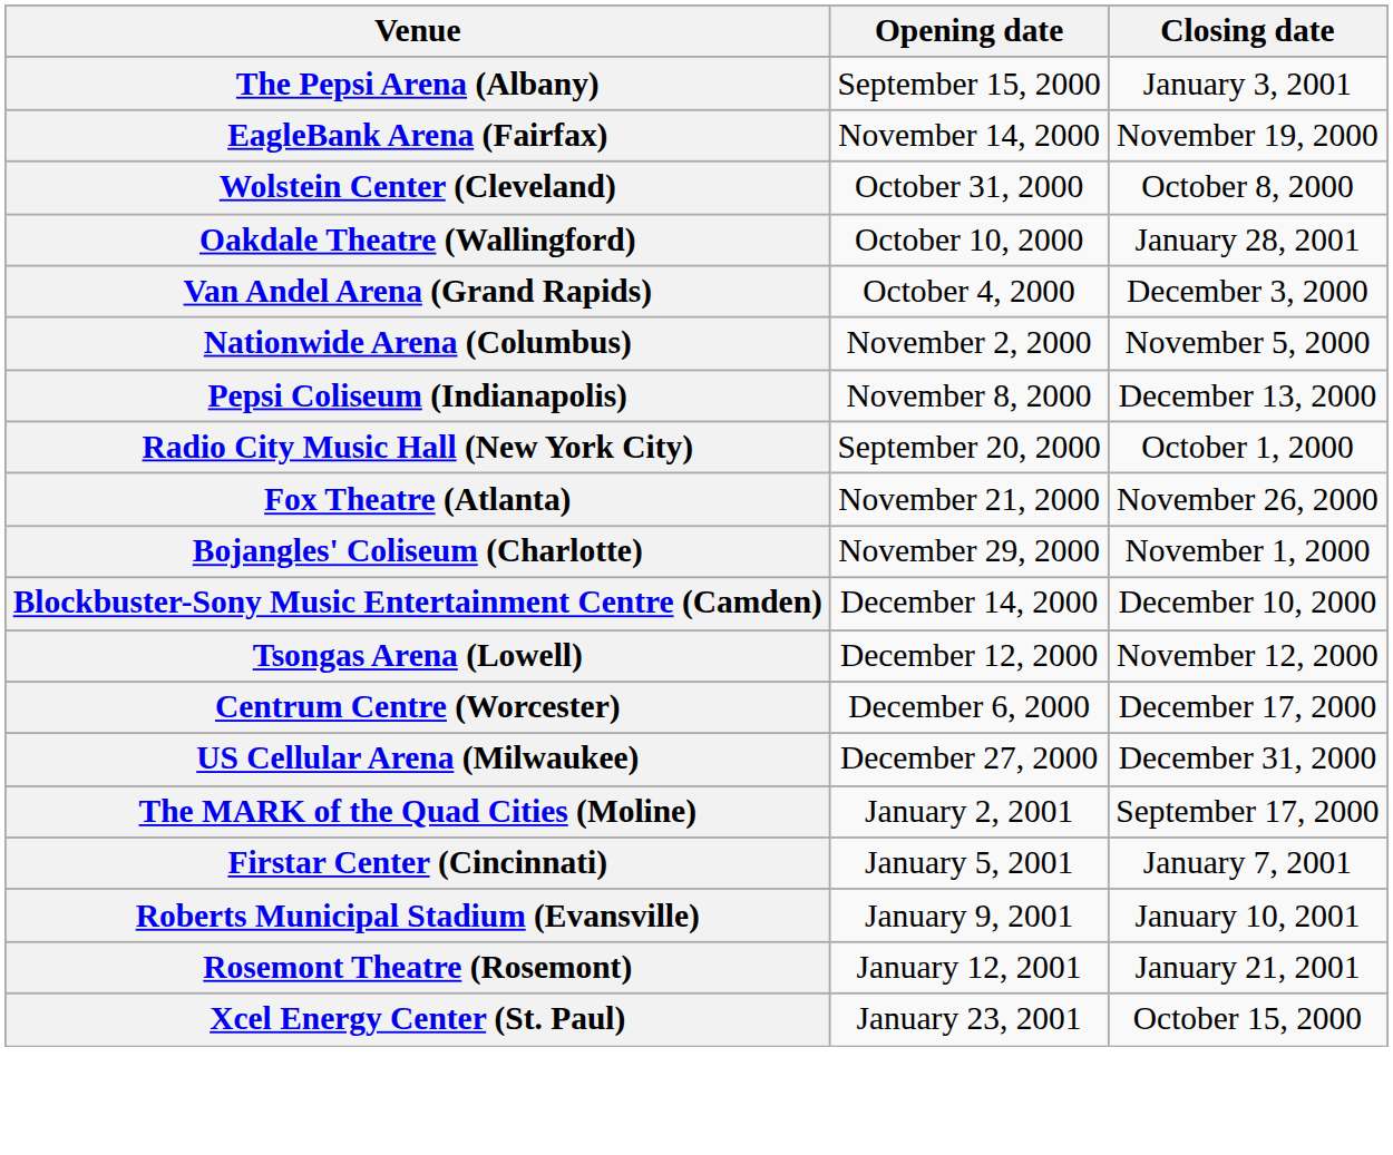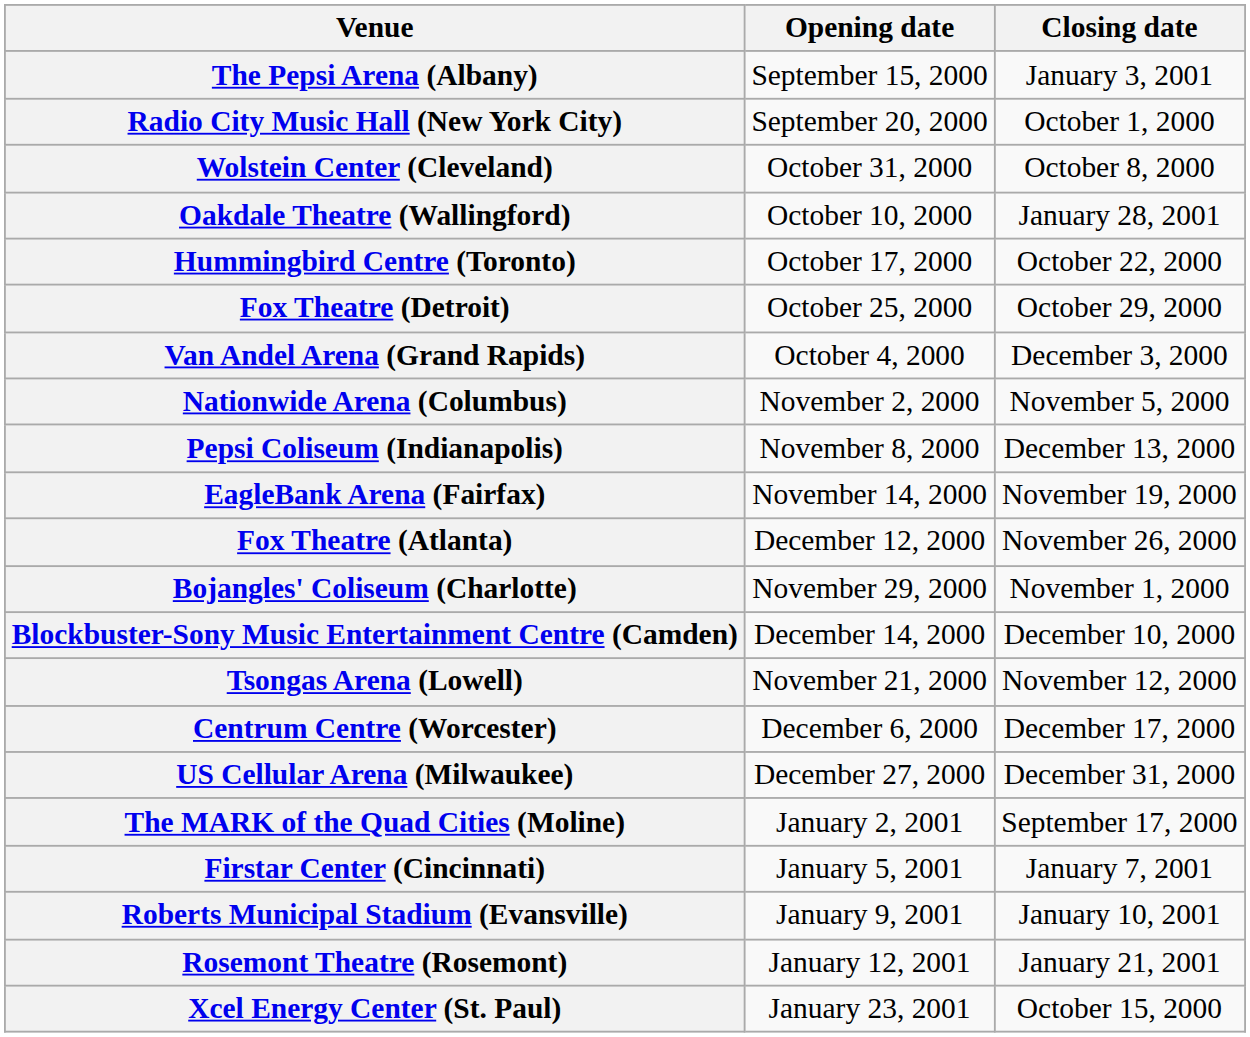rows swapped: Radio City Music Hall (New York City) <-> EagleBank Arena (Fairfax)
+ row: Hummingbird Centre (Toronto) | October 17, 2000 | October 22, 2000
+ row: Fox Theatre (Detroit) | October 25, 2000 | October 29, 2000
Fox Theatre (Atlanta) | Opening date: November 21, 2000 -> December 12, 2000
Tsongas Arena (Lowell) | Opening date: December 12, 2000 -> November 21, 2000
